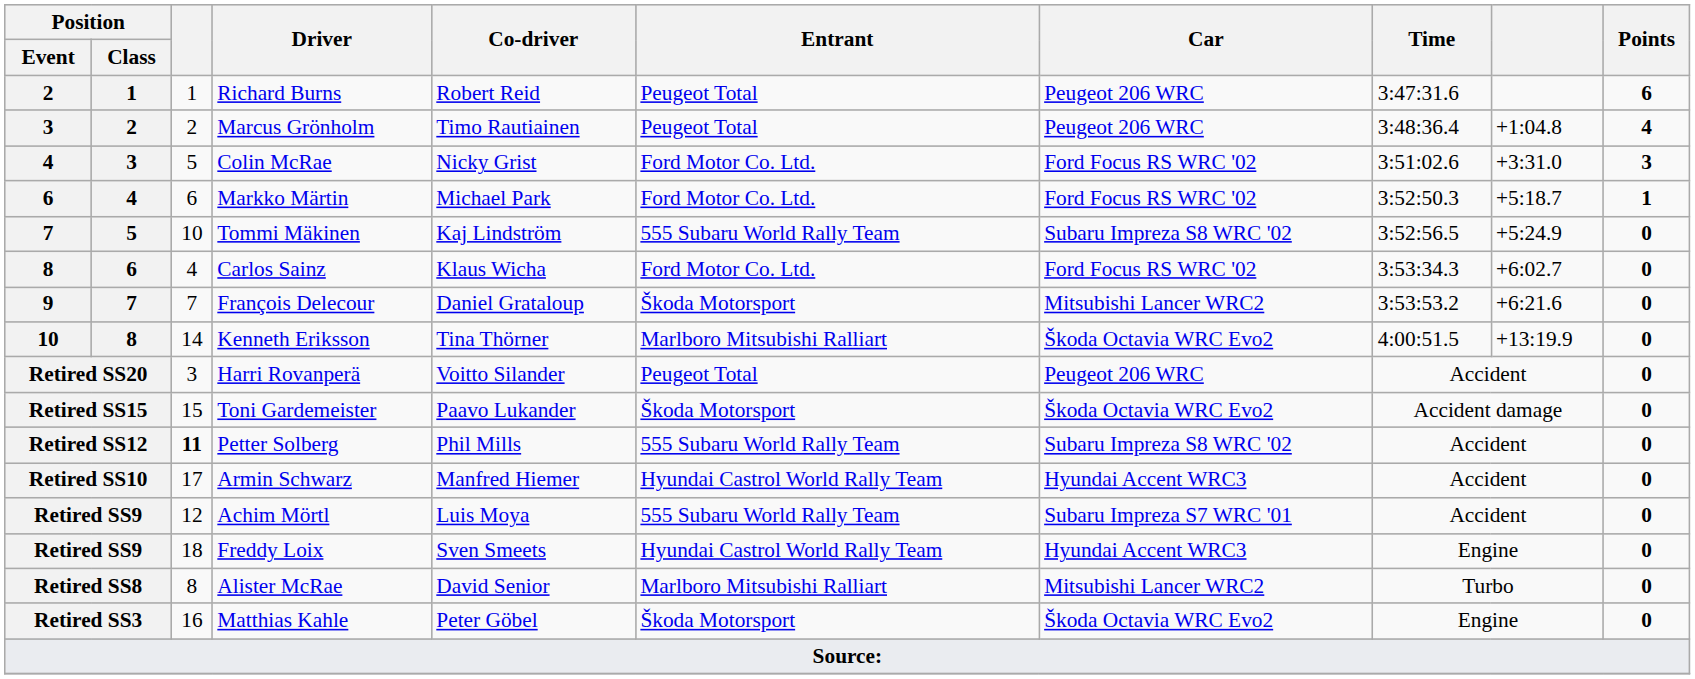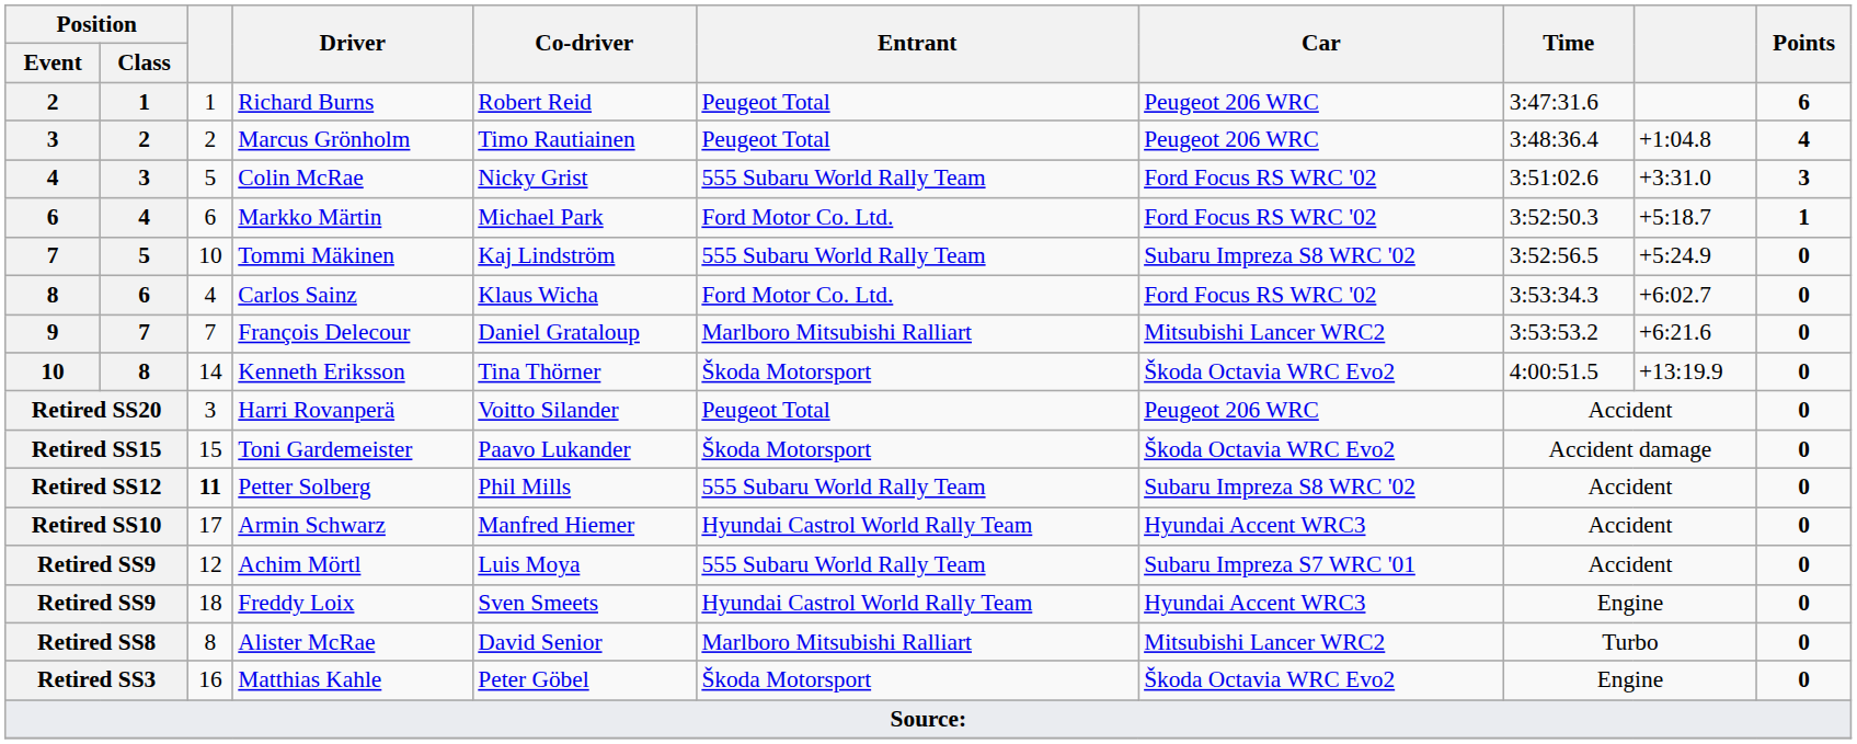Colin McRae | Entrant: Ford Motor Co. Ltd. -> 555 Subaru World Rally Team
François Delecour | Entrant: Škoda Motorsport -> Marlboro Mitsubishi Ralliart
Kenneth Eriksson | Entrant: Marlboro Mitsubishi Ralliart -> Škoda Motorsport
